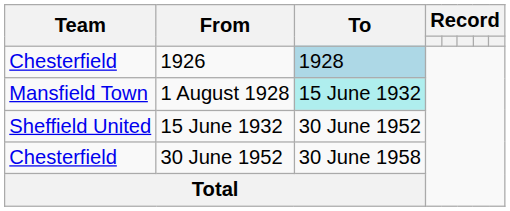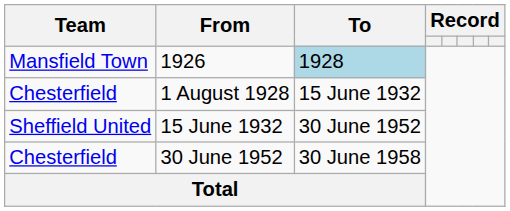1926 | Team: Chesterfield -> Mansfield Town
1 August 1928 | Team: Mansfield Town -> Chesterfield
1 August 1928 | To: paleturquoise background -> no background
